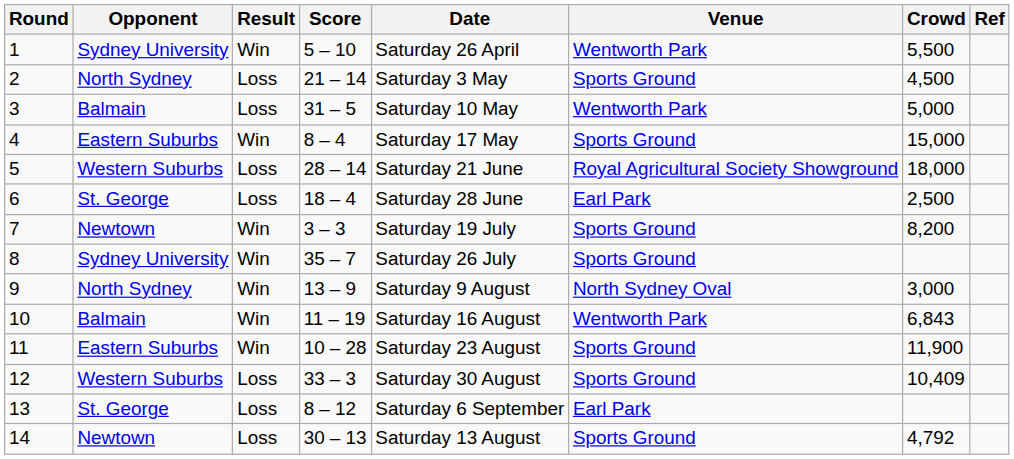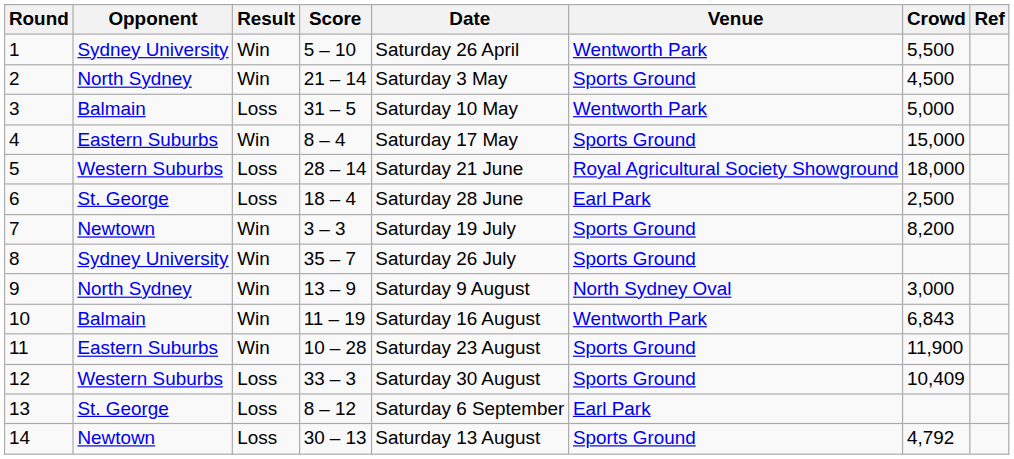2 | Result: Loss -> Win
